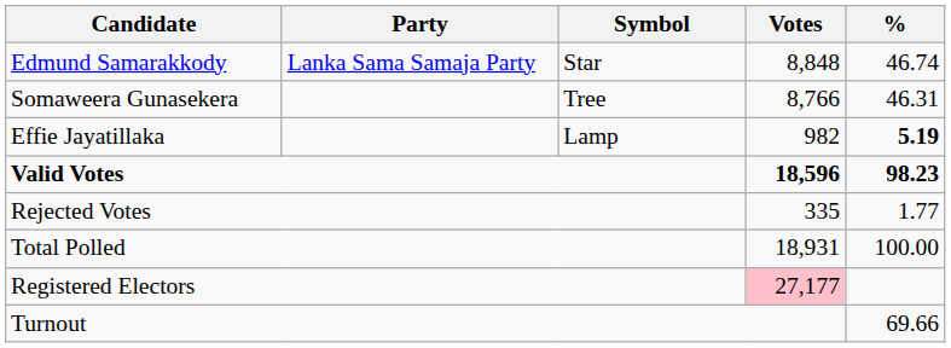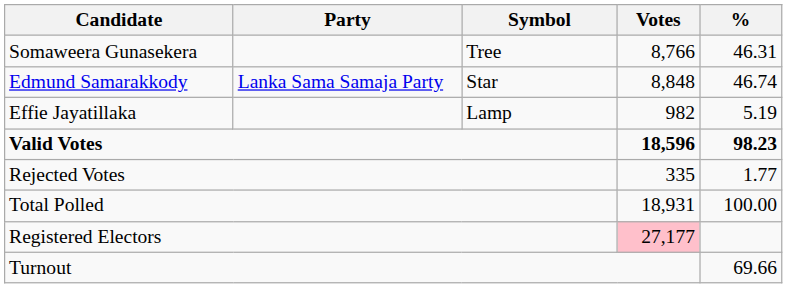rows swapped: Edmund Samarakkody <-> Somaweera Gunasekera
Effie Jayatillaka | %: bold -> normal
